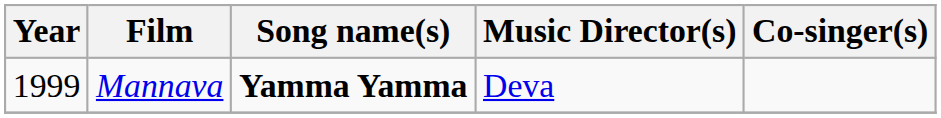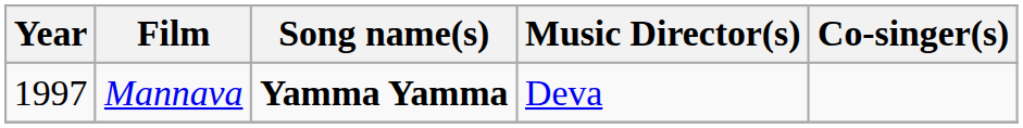Mannava | Year: 1999 -> 1997
